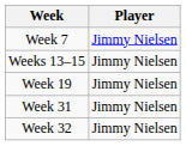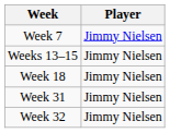+ row: Week 18 | Jimmy Nielsen
- row: Week 19 | Jimmy Nielsen
